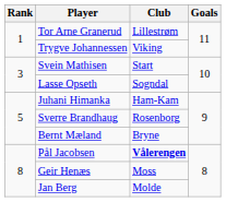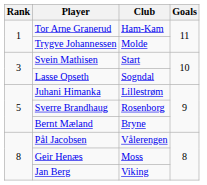Tor Arne Granerud | Club: Lillestrøm -> Ham-Kam
Trygve Johannessen | Club: Viking -> Molde
Juhani Himanka | Club: Ham-Kam -> Lillestrøm
Pål Jacobsen | Club: bold -> normal
Jan Berg | Club: Molde -> Viking
